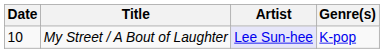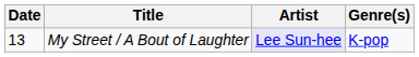My Street / A Bout of Laughter | Date: 10 -> 13
